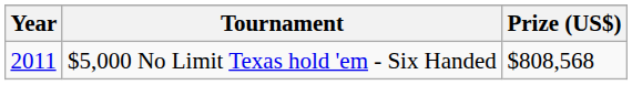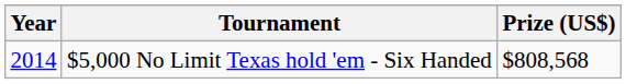$5,000 No Limit Texas hold 'em - Six Handed | Year: 2011 -> 2014
